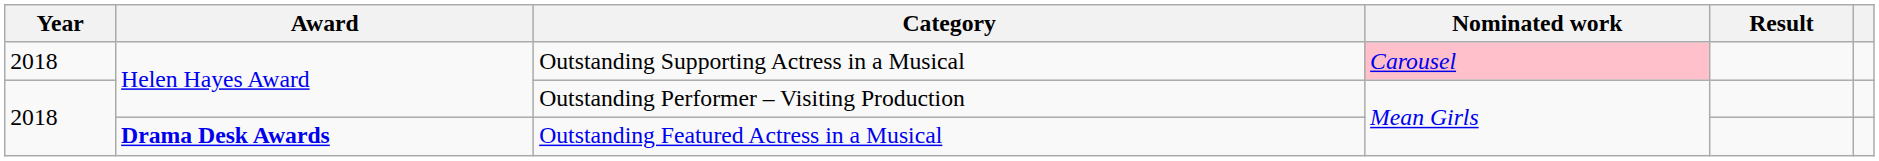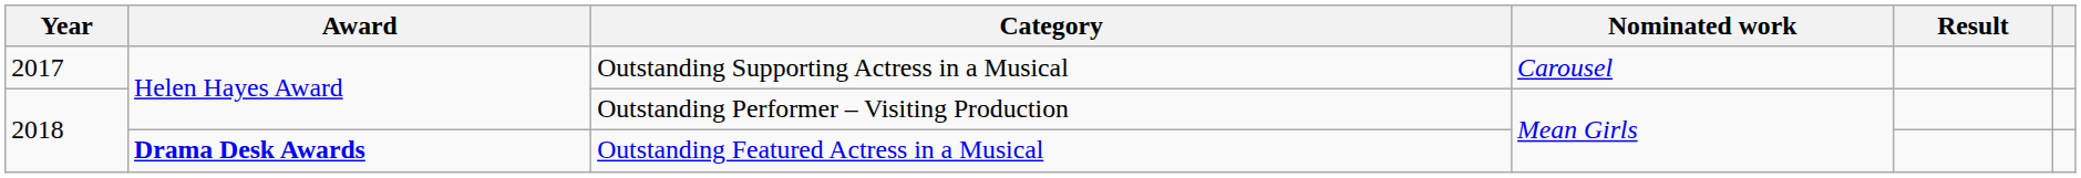Outstanding Supporting Actress in a Musical | Year: 2018 -> 2017
Outstanding Supporting Actress in a Musical | Nominated work: pink background -> no background
